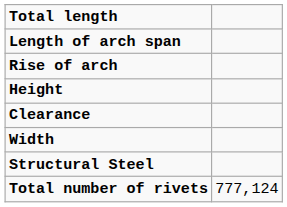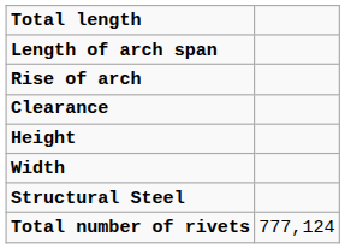rows swapped: Clearance <-> Height
